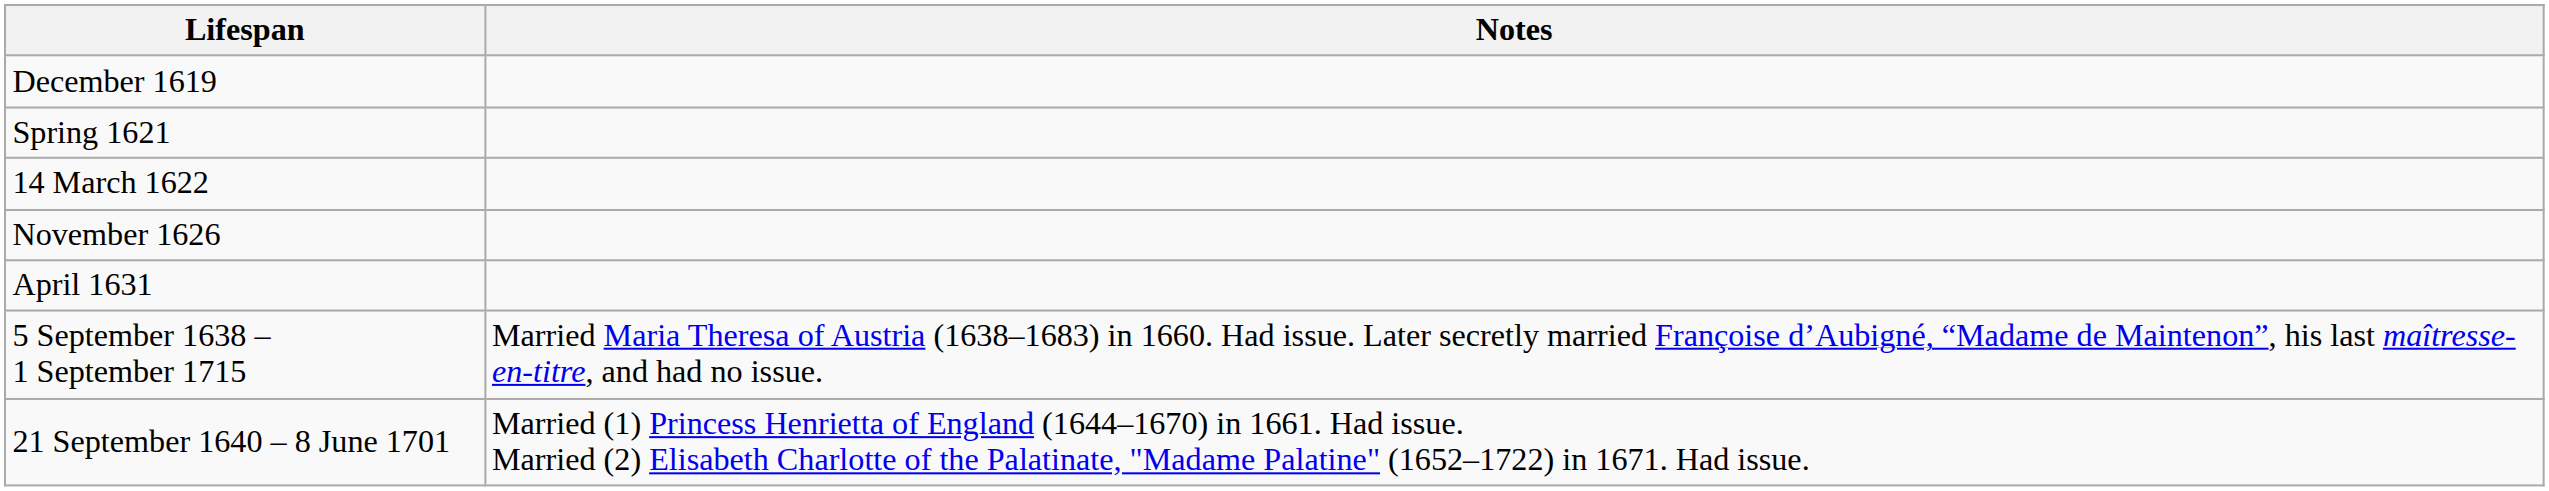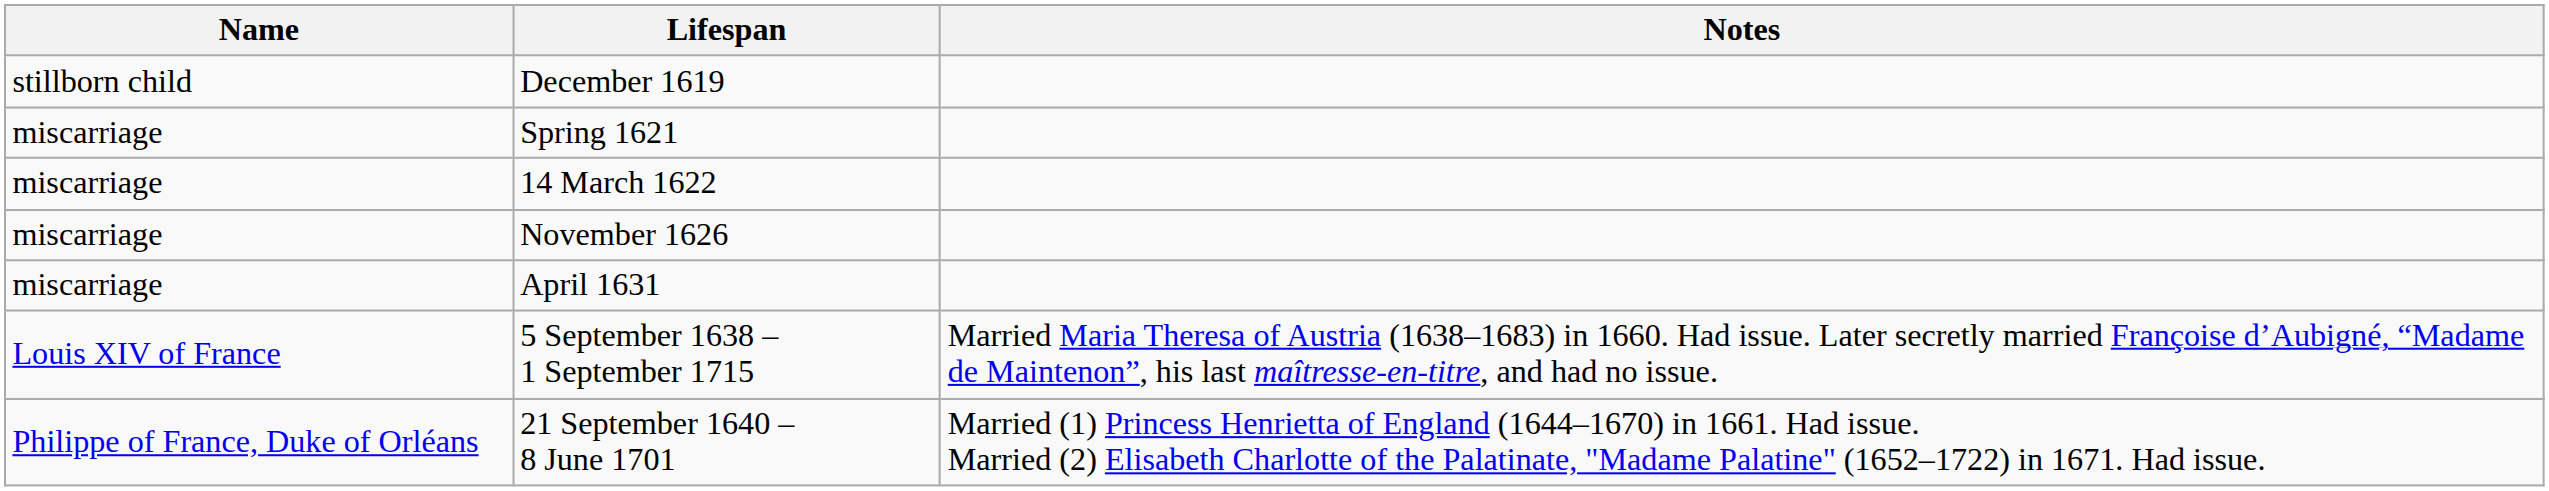+ column: Name | stillborn child | miscarriage | miscarriage | miscarriage | miscarriage | Louis XIV of France | Philippe of France, Duke of Orléans
